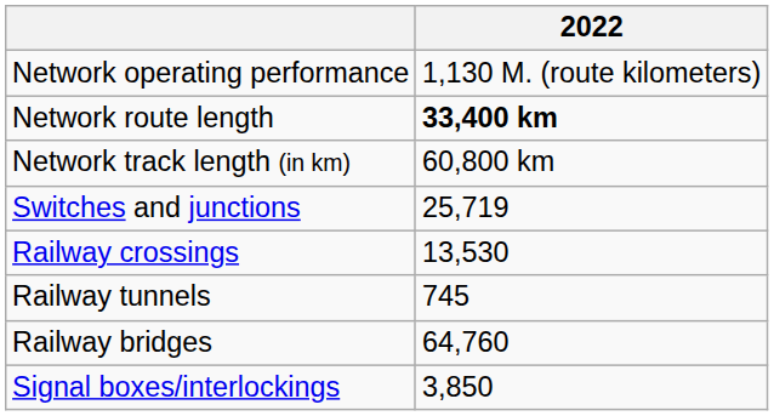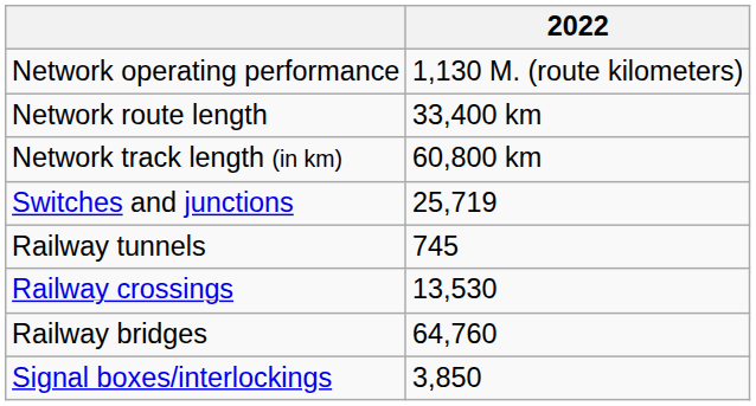Network route length | 2022: bold -> normal
rows swapped: Railway crossings <-> Railway tunnels
